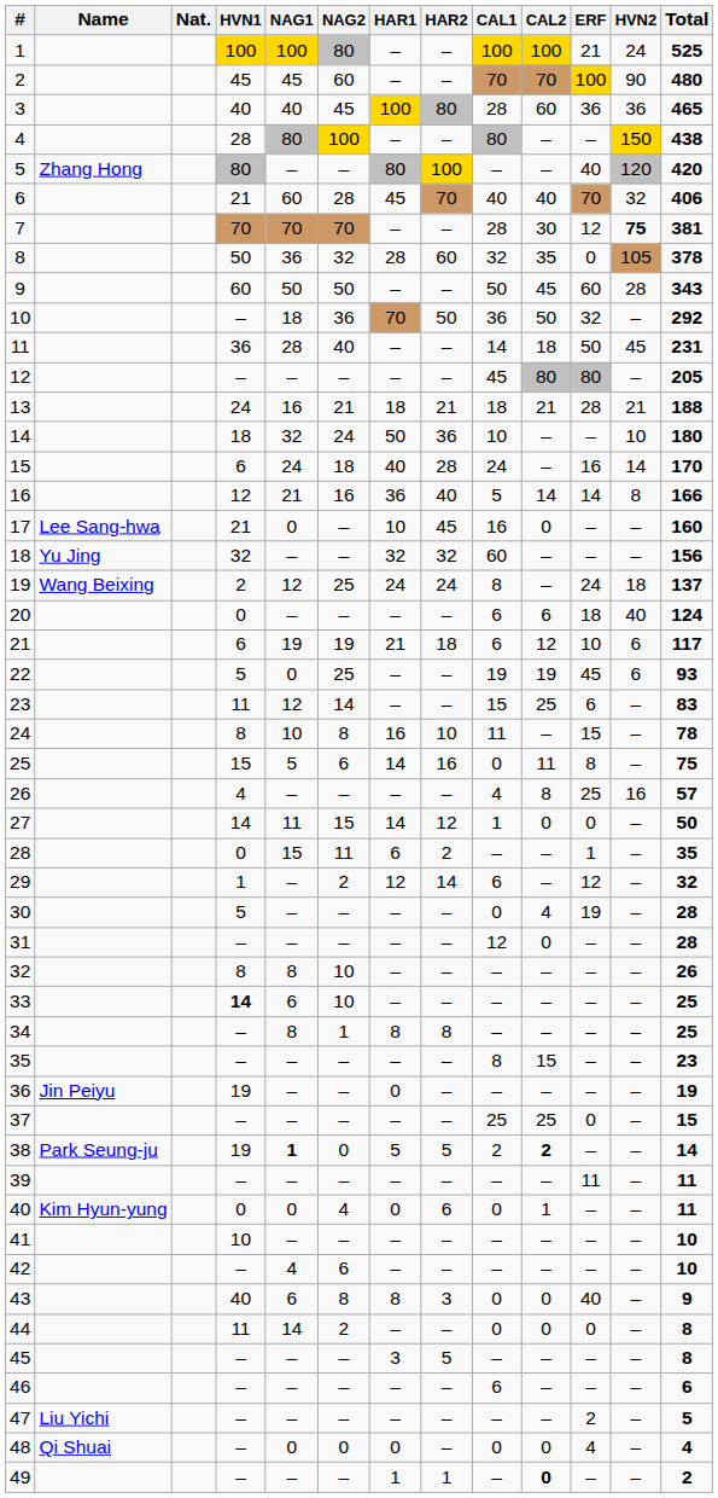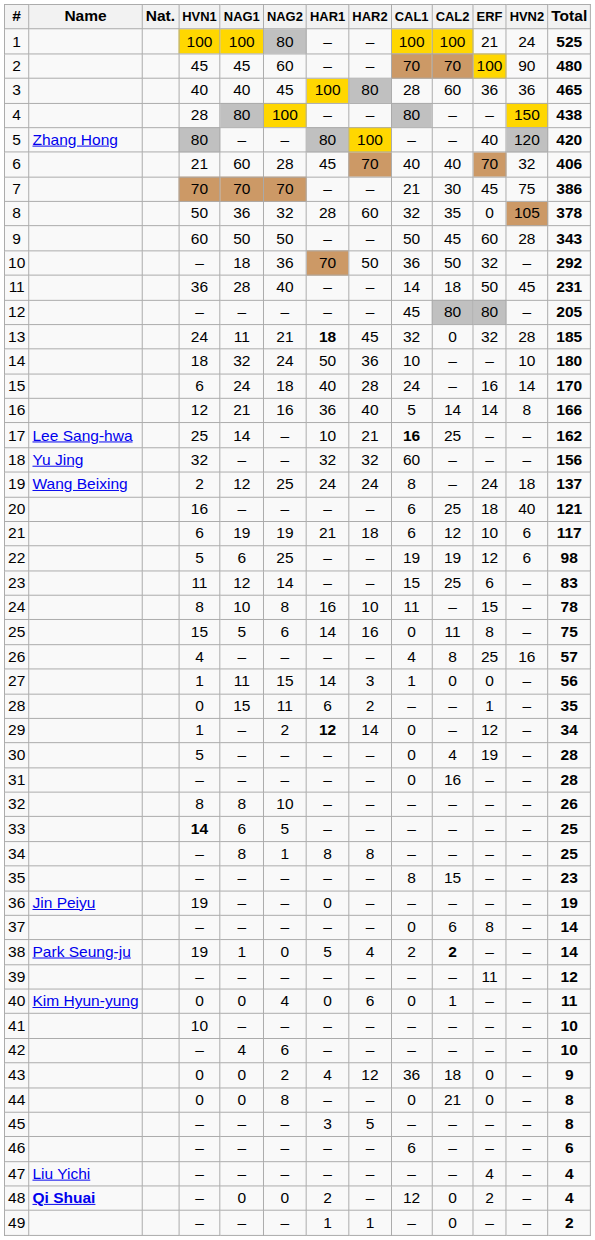7 | CAL1: 28 -> 21
7 | ERF: 12 -> 45
7 | HVN2: bold -> normal
7 | Total: 381 -> 386
13 | NAG1: 16 -> 11
13 | HAR1: normal -> bold
13 | HAR2: 21 -> 45
13 | CAL1: 18 -> 32
13 | CAL2: 21 -> 0
13 | ERF: 28 -> 32
13 | HVN2: 21 -> 28
13 | Total: 188 -> 185
17 | HVN1: 21 -> 25
17 | NAG1: 0 -> 14
17 | HAR2: 45 -> 21
17 | CAL1: normal -> bold
17 | CAL2: 0 -> 25
17 | Total: 160 -> 162
20 | HVN1: 0 -> 16
20 | CAL2: 6 -> 25
20 | Total: 124 -> 121
22 | NAG1: 0 -> 6
22 | ERF: 45 -> 12
22 | Total: 93 -> 98
27 | HVN1: 14 -> 1
27 | HAR2: 12 -> 3
27 | Total: 50 -> 56
29 | HAR1: normal -> bold
29 | CAL1: 6 -> 0
29 | Total: 32 -> 34
31 | CAL1: 12 -> 0
31 | CAL2: 0 -> 16
33 | NAG2: 10 -> 5
37 | CAL1: 25 -> 0
37 | CAL2: 25 -> 6
37 | ERF: 0 -> 8
37 | Total: 15 -> 14
38 | NAG1: bold -> normal
38 | HAR2: 5 -> 4
39 | Total: 11 -> 12
43 | HVN1: 40 -> 0
43 | NAG1: 6 -> 0
43 | NAG2: 8 -> 2
43 | HAR1: 8 -> 4
43 | HAR2: 3 -> 12
43 | CAL1: 0 -> 36
43 | CAL2: 0 -> 18
43 | ERF: 40 -> 0
44 | HVN1: 11 -> 0
44 | NAG1: 14 -> 0
44 | NAG2: 2 -> 8
44 | CAL2: 0 -> 21
47 | ERF: 2 -> 4
47 | Total: 5 -> 4
48 | Name: normal -> bold
48 | HAR1: 0 -> 2
48 | CAL1: 0 -> 12
48 | ERF: 4 -> 2
49 | CAL2: bold -> normal
